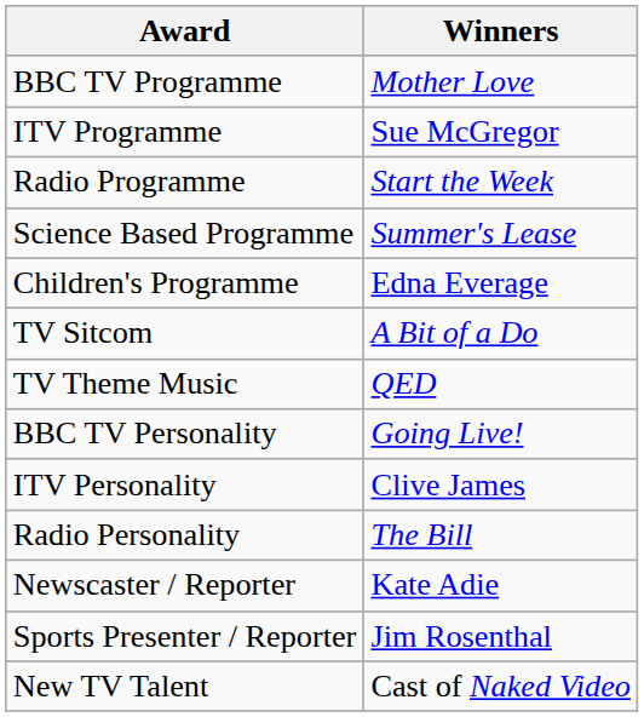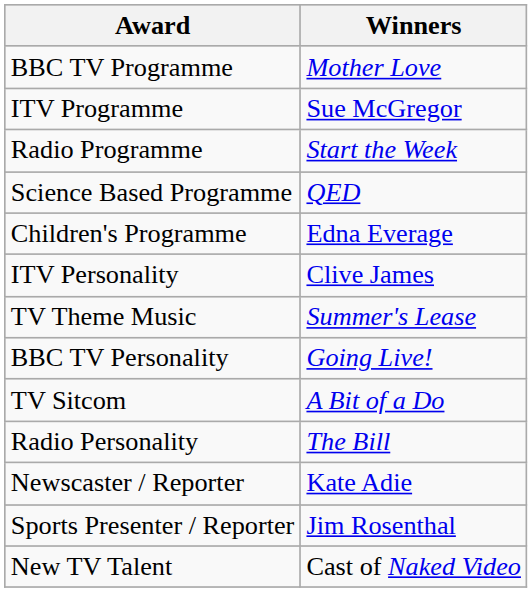Science Based Programme | Winners: Summer's Lease -> QED
rows swapped: TV Sitcom <-> ITV Personality
TV Theme Music | Winners: QED -> Summer's Lease
